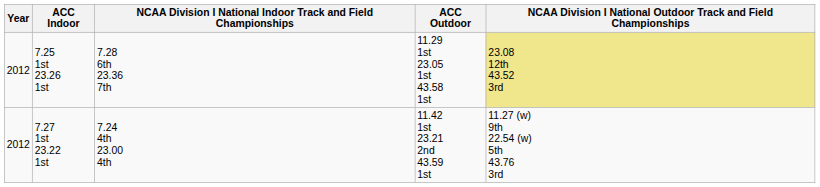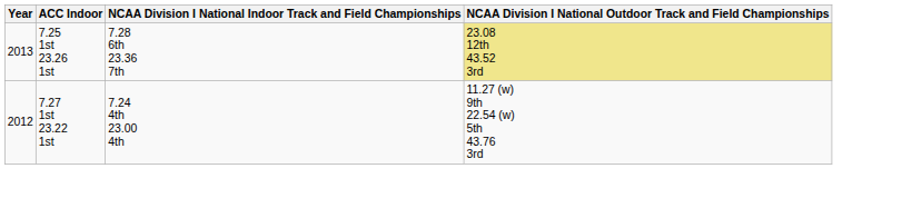- column: ACC Outdoor | 11.29 1st 23.05 1st 43.58 1st | 11.42 1st 23.21 2nd 43.59 1st
7.25 1st 23.26 1st | Year: 2012 -> 2013
